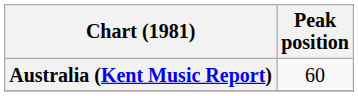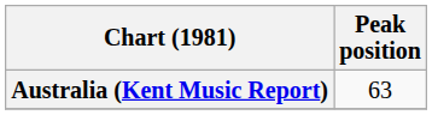Australia (Kent Music Report) | Peak position: 60 -> 63
